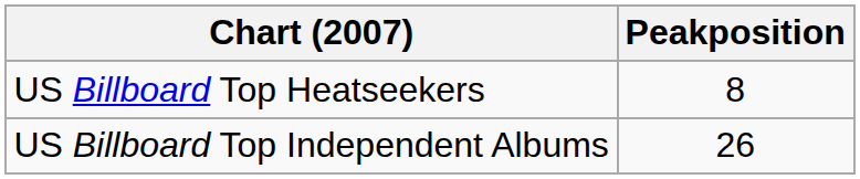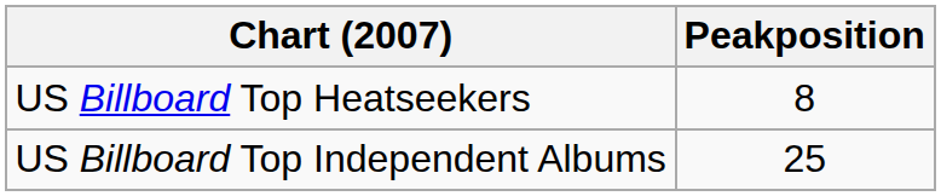US Billboard Top Independent Albums | Peakposition: 26 -> 25
